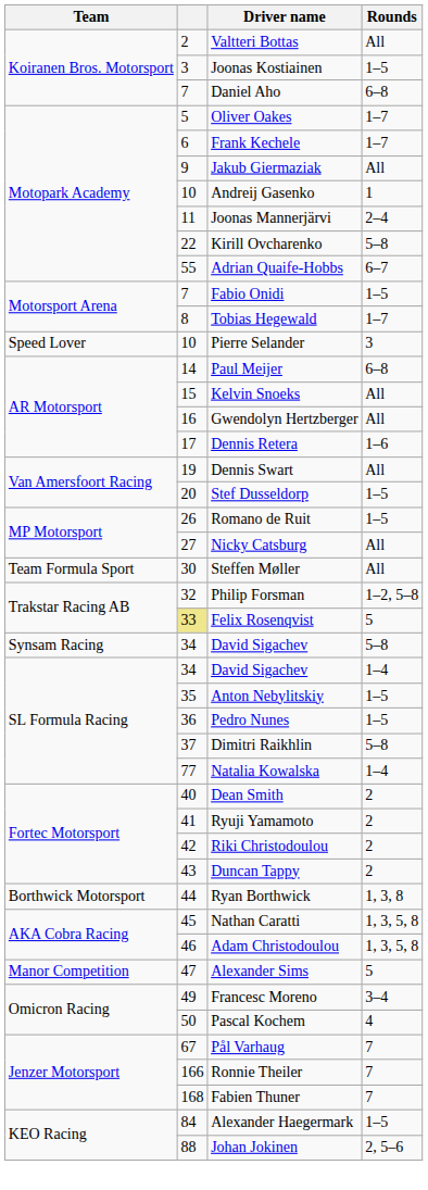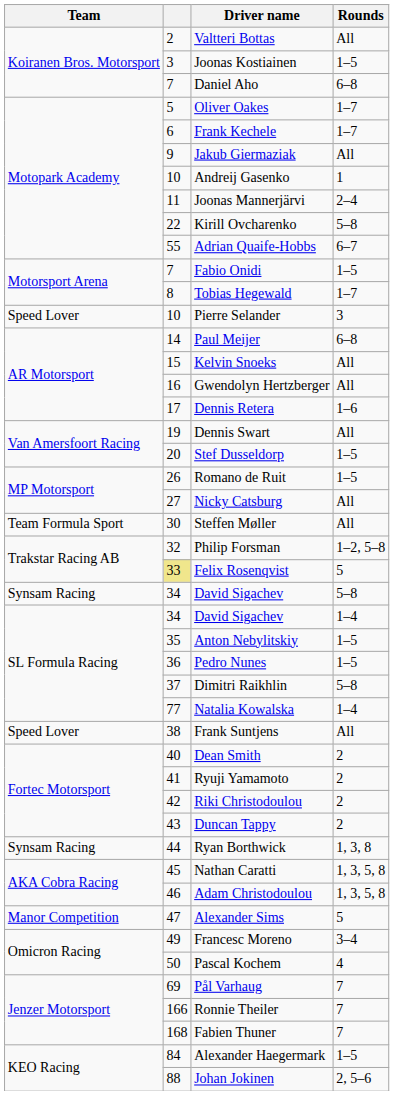+ row: Speed Lover | 38 | Frank Suntjens | All
Ryan Borthwick | Team: Borthwick Motorsport -> Synsam Racing
Pål Varhaug | column 2: 67 -> 69
